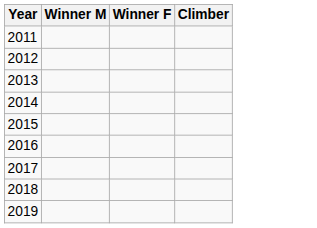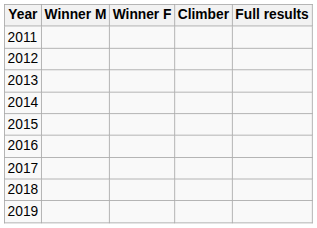+ column: Full results
